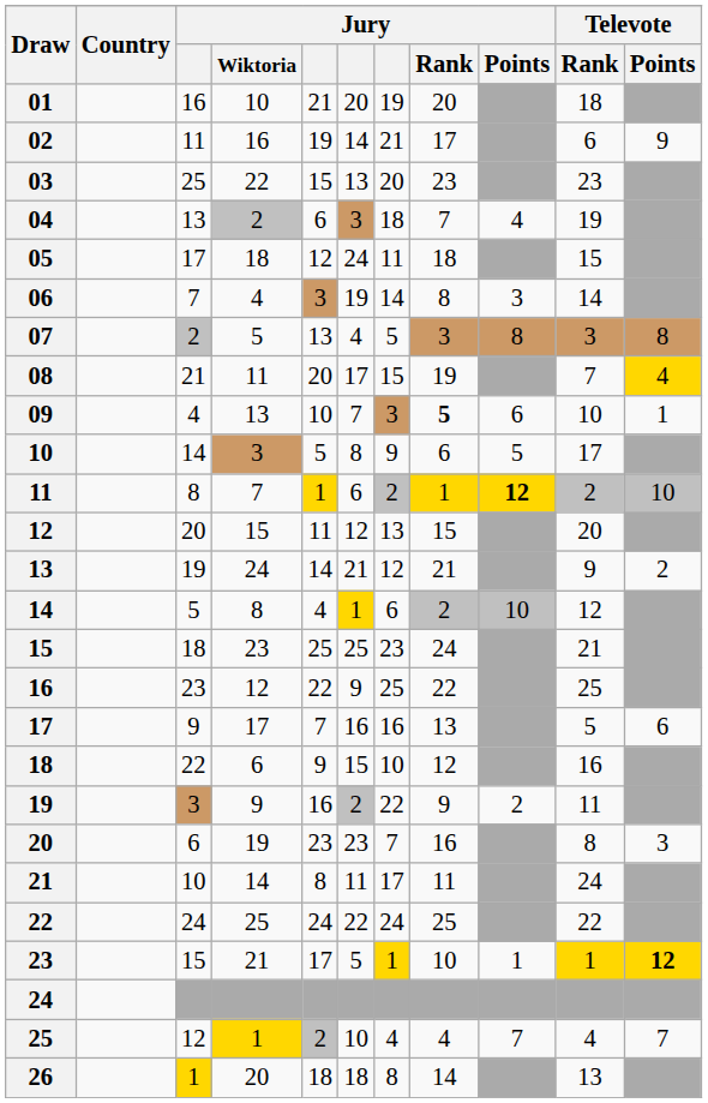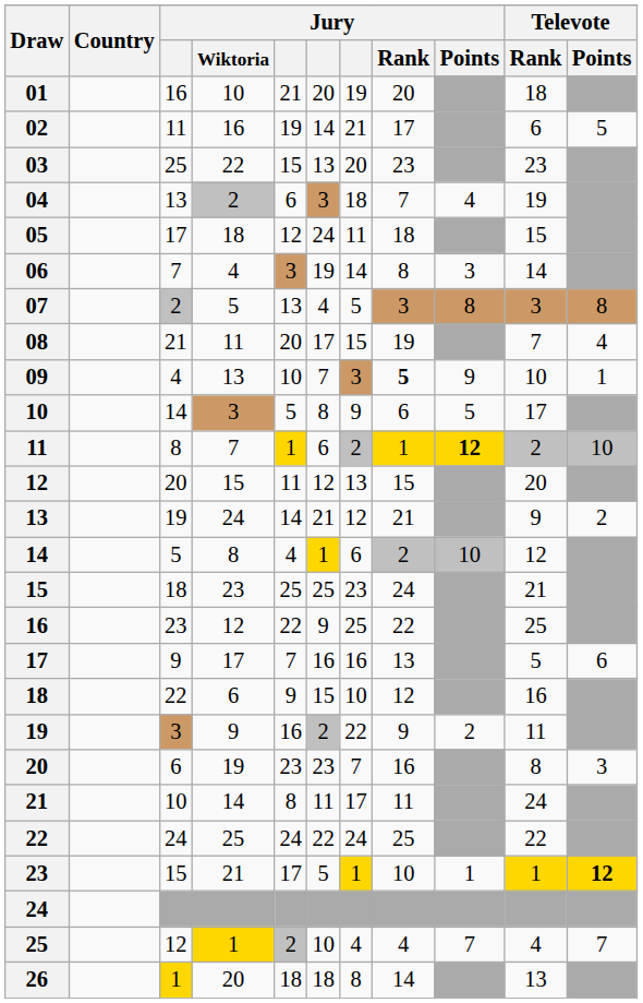02 | Televote / Points: 9 -> 5
08 | Televote / Points: gold background -> no background
09 | Jury / Points: 6 -> 9
